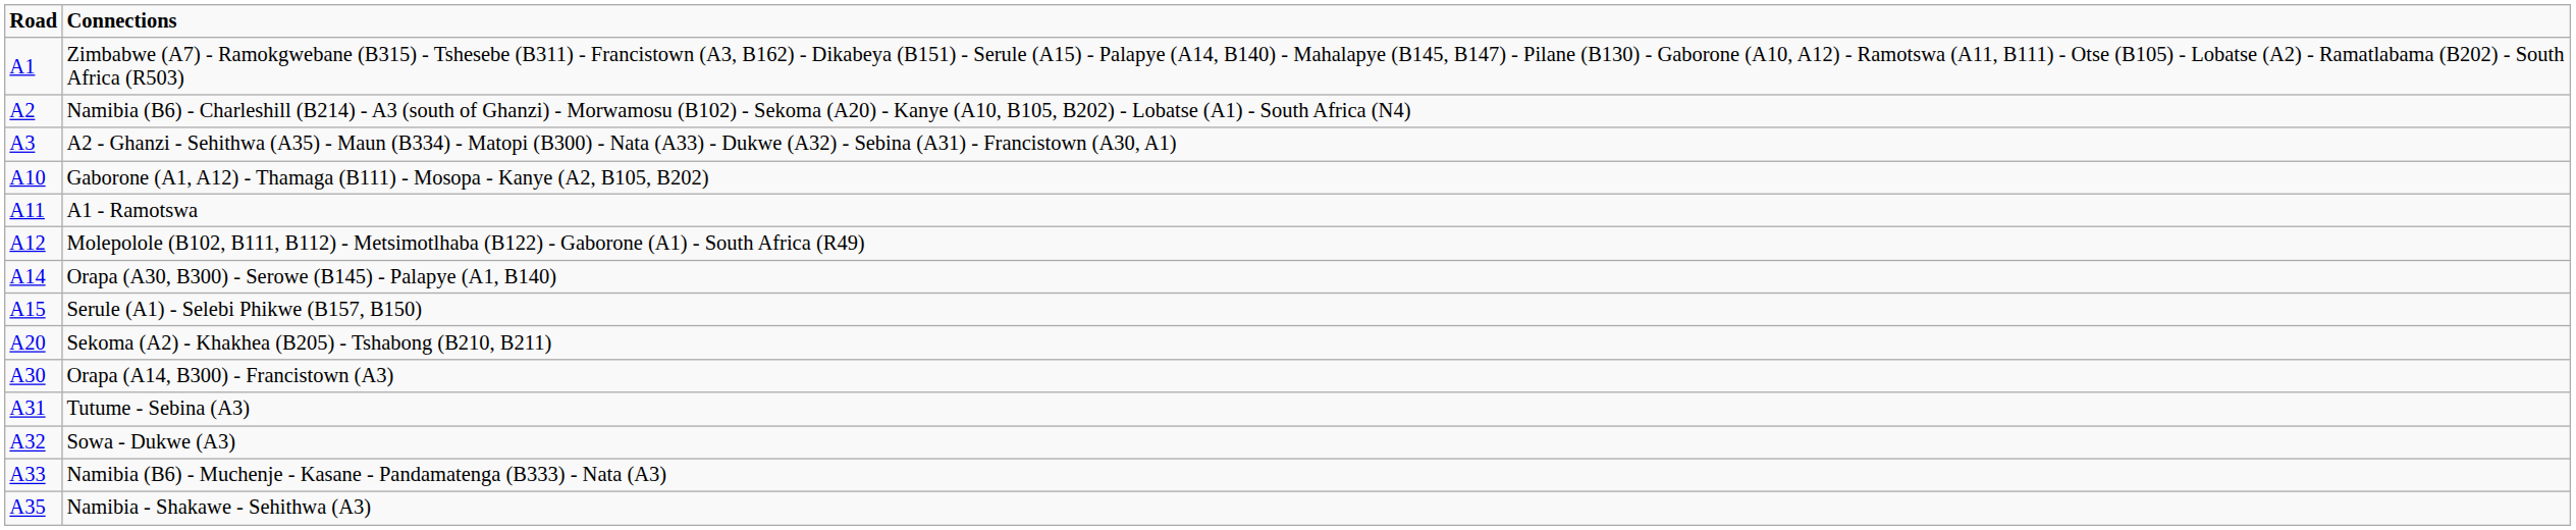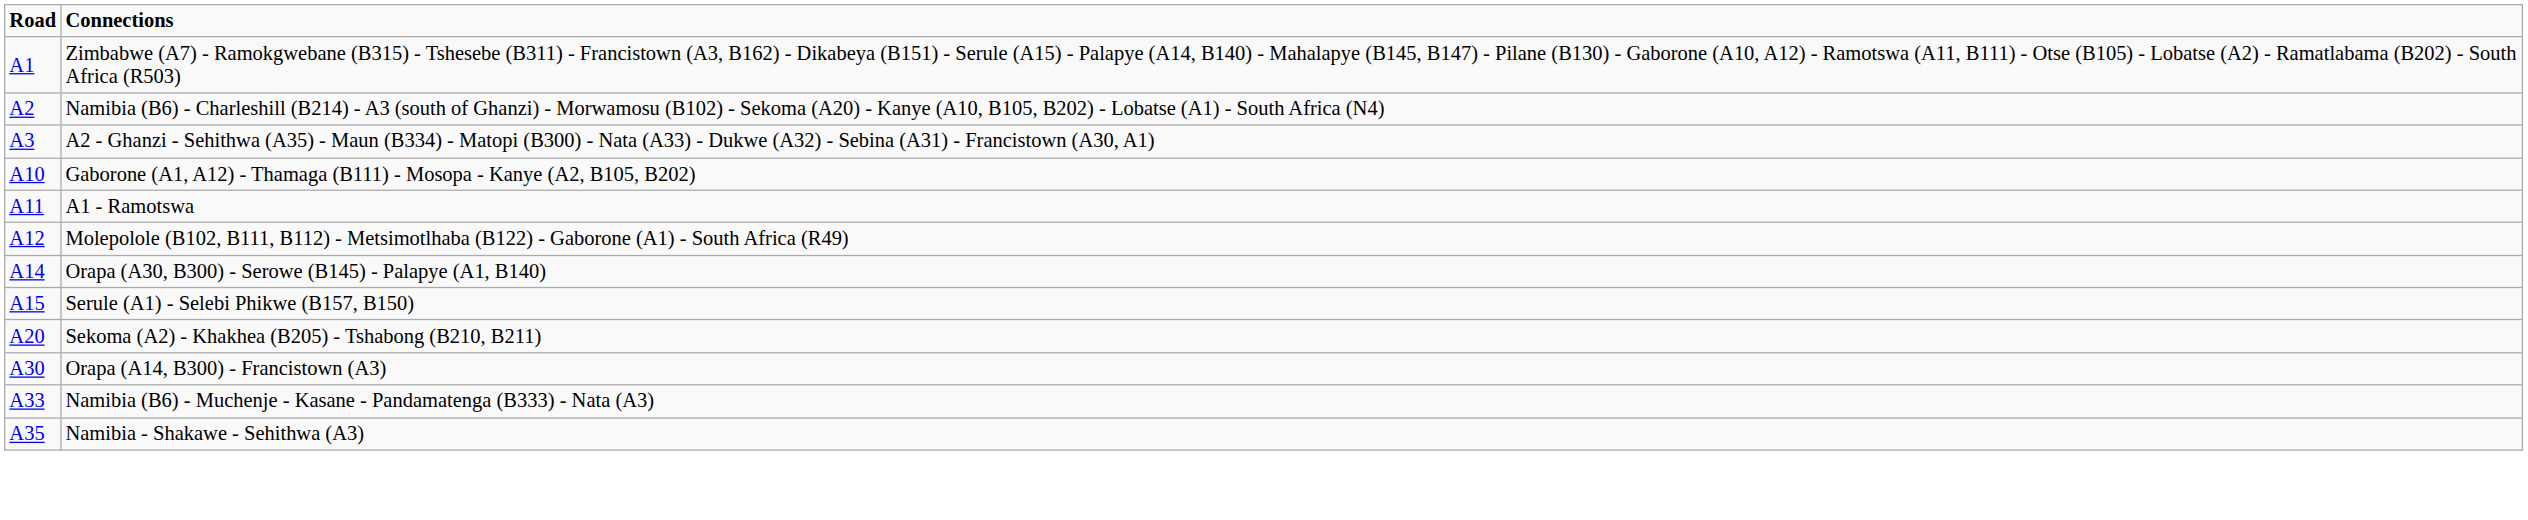- row: A31 | Tutume - Sebina (A3)
- row: A32 | Sowa - Dukwe (A3)
